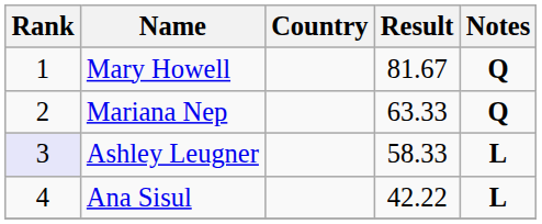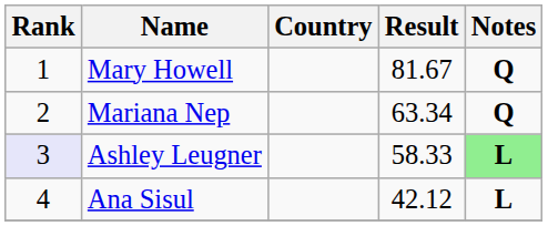Mariana Nep | Result: 63.33 -> 63.34
Ashley Leugner | Notes: no background -> lightgreen background
Ana Sisul | Result: 42.22 -> 42.12
